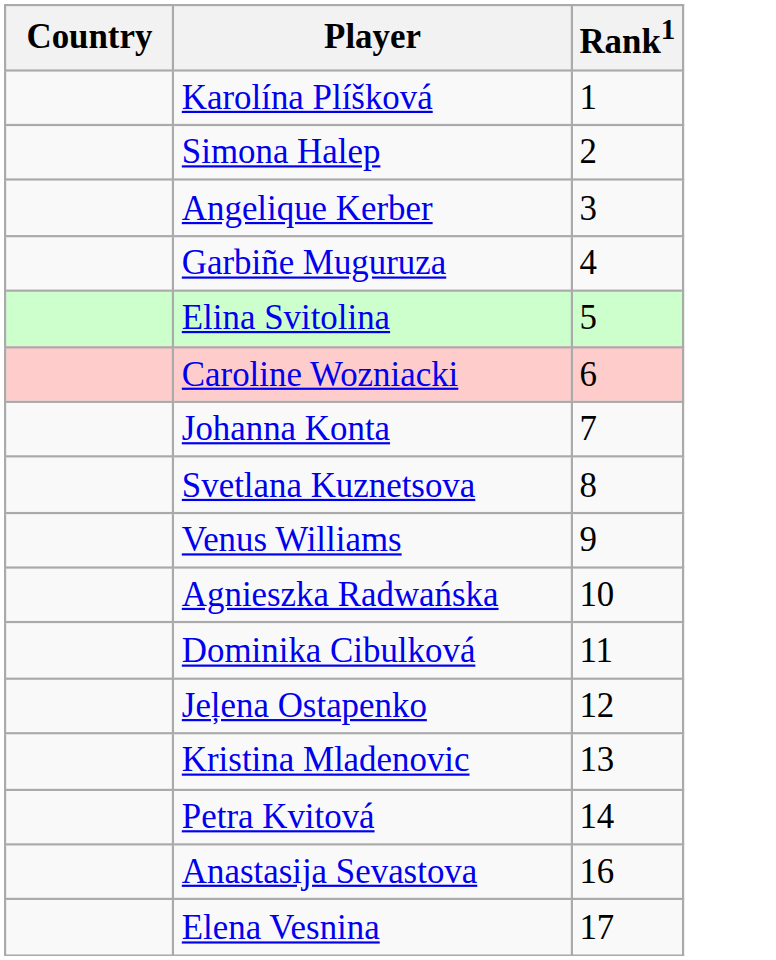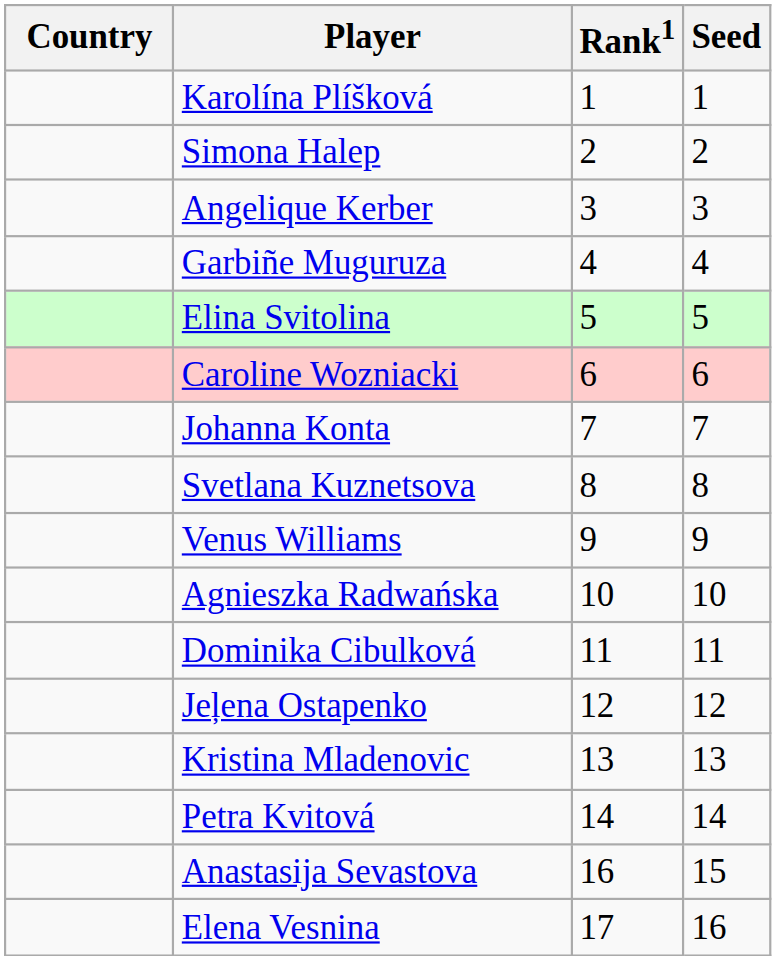+ column: Seed | 1 | 2 | 3 | 4 | 5 | 6 | 7 | 8 | 9 | 10 | 11 | 12 | 13 | 14 | 15 | 16
